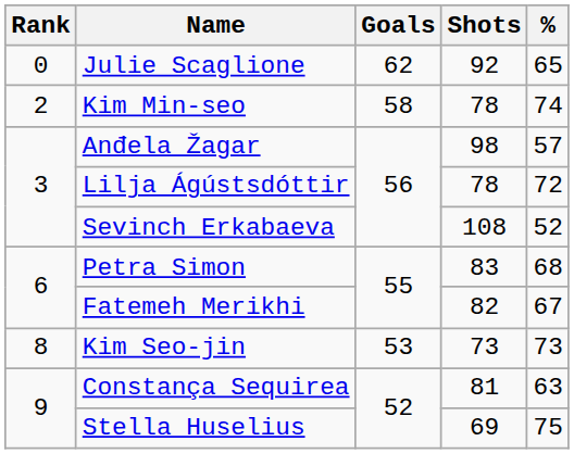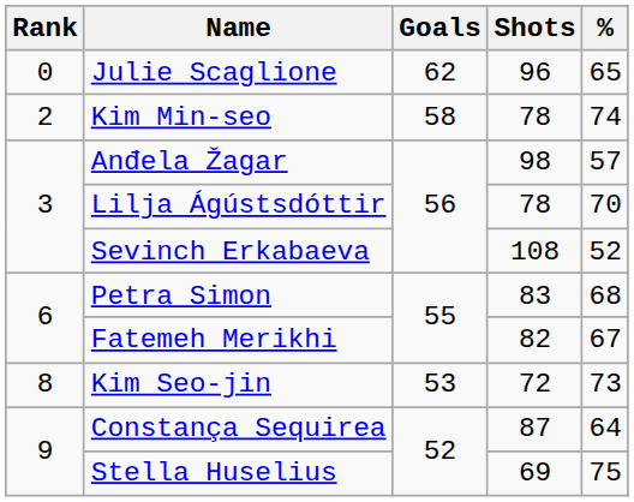Julie Scaglione | Shots: 92 -> 96
Lilja Ágústsdóttir | %: 72 -> 70
Kim Seo-jin | Shots: 73 -> 72
Constança Sequirea | Shots: 81 -> 87
Constança Sequirea | %: 63 -> 64
